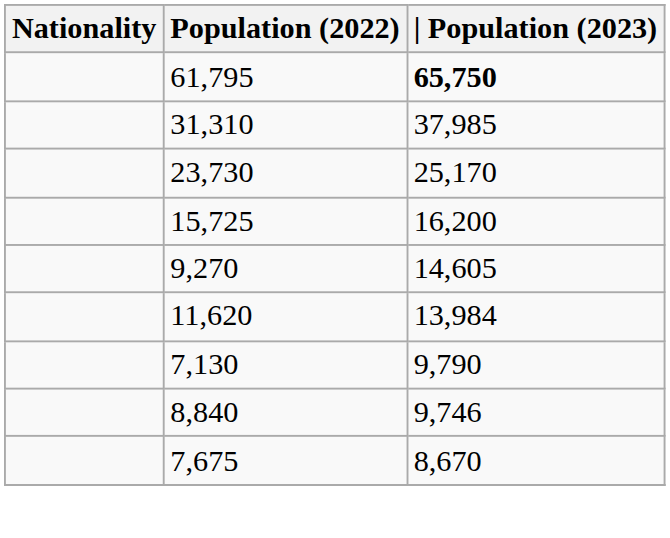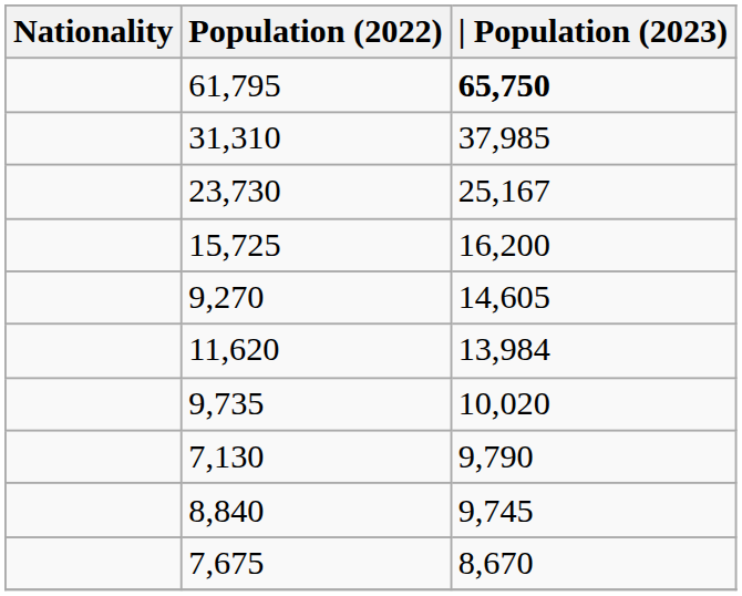23,730 | | Population (2023): 25,170 -> 25,167
+ row: 9,735 | 10,020
8,840 | | Population (2023): 9,746 -> 9,745
